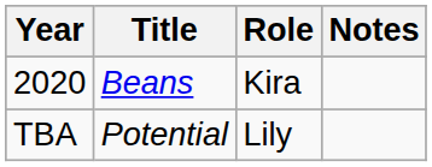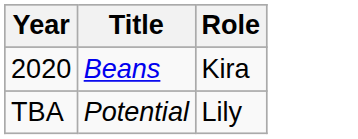- column: Notes
